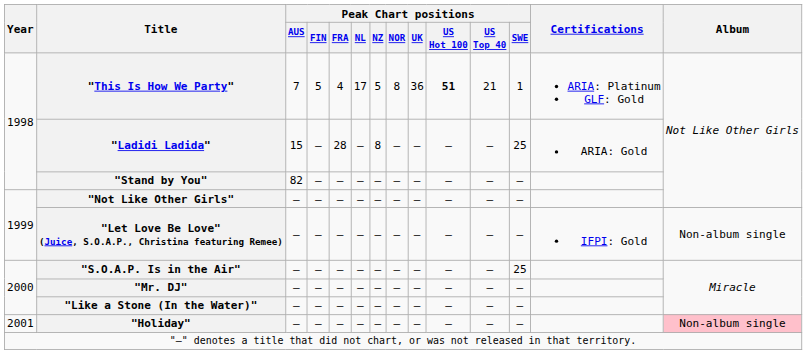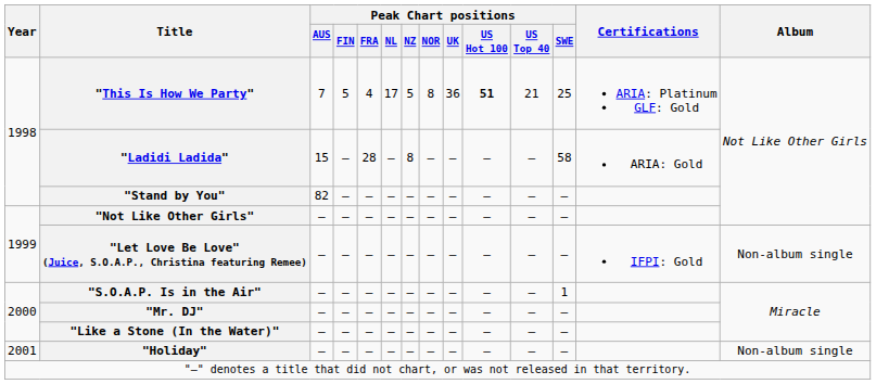"This Is How We Party" | Peak Chart positions / SWE: 1 -> 25
"Ladidi Ladida" | Peak Chart positions / SWE: 25 -> 58
"S.O.A.P. Is in the Air" | Peak Chart positions / SWE: 25 -> 1
"Holiday" | Album: pink background -> no background
